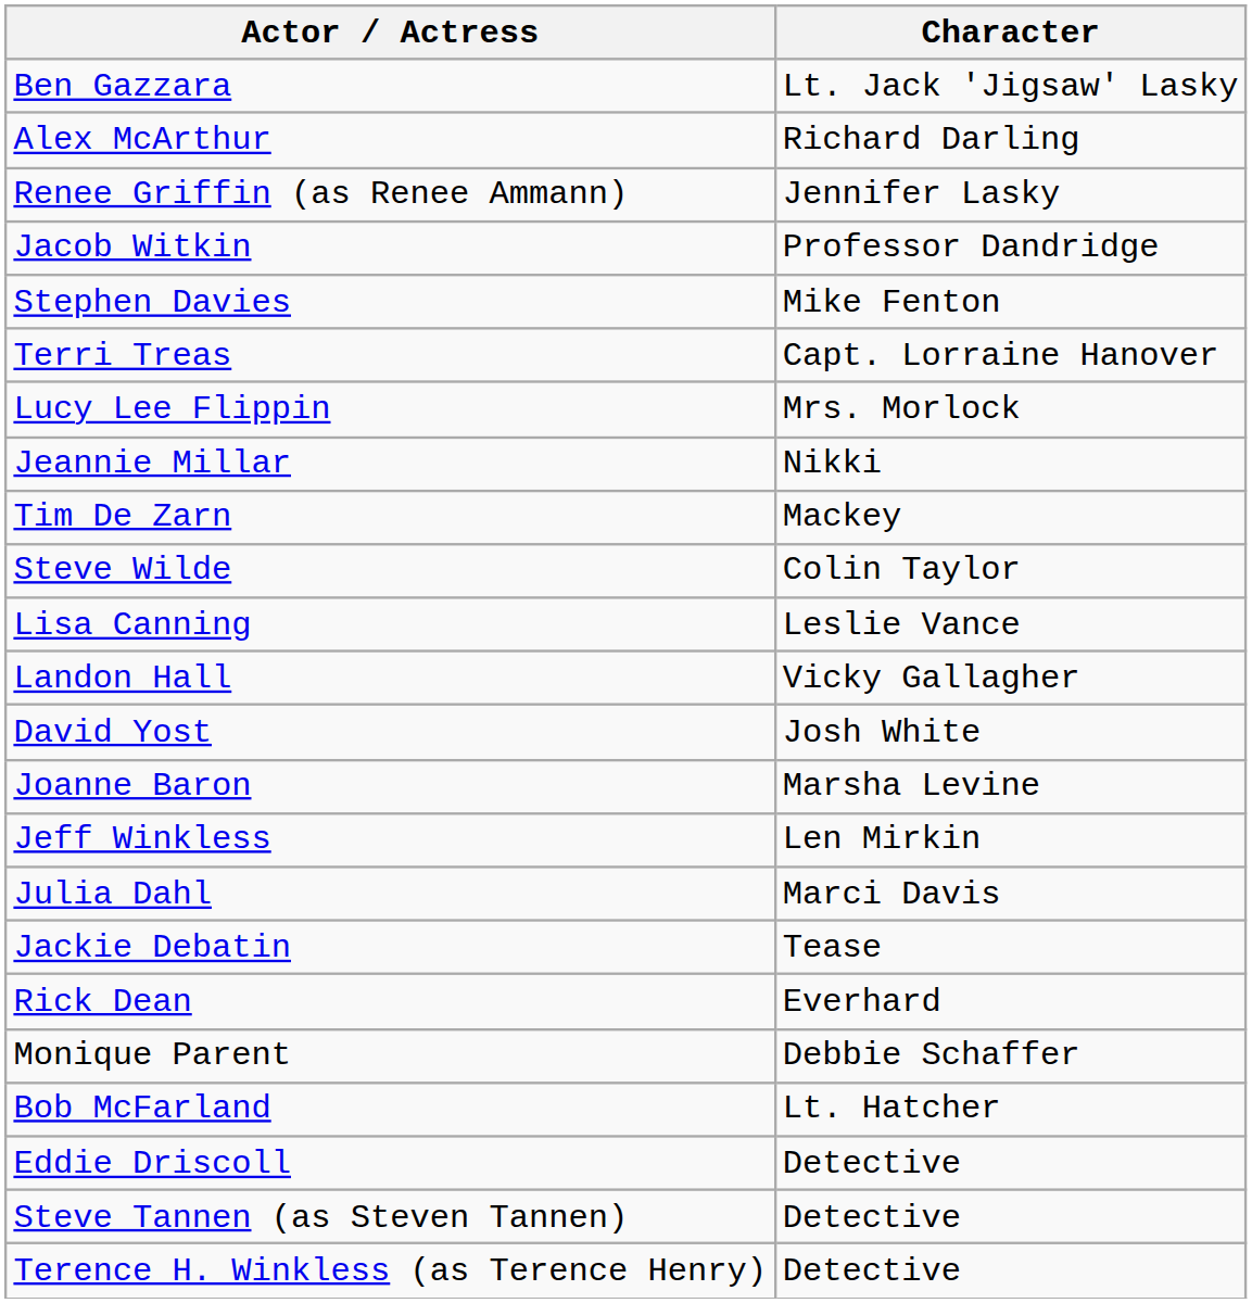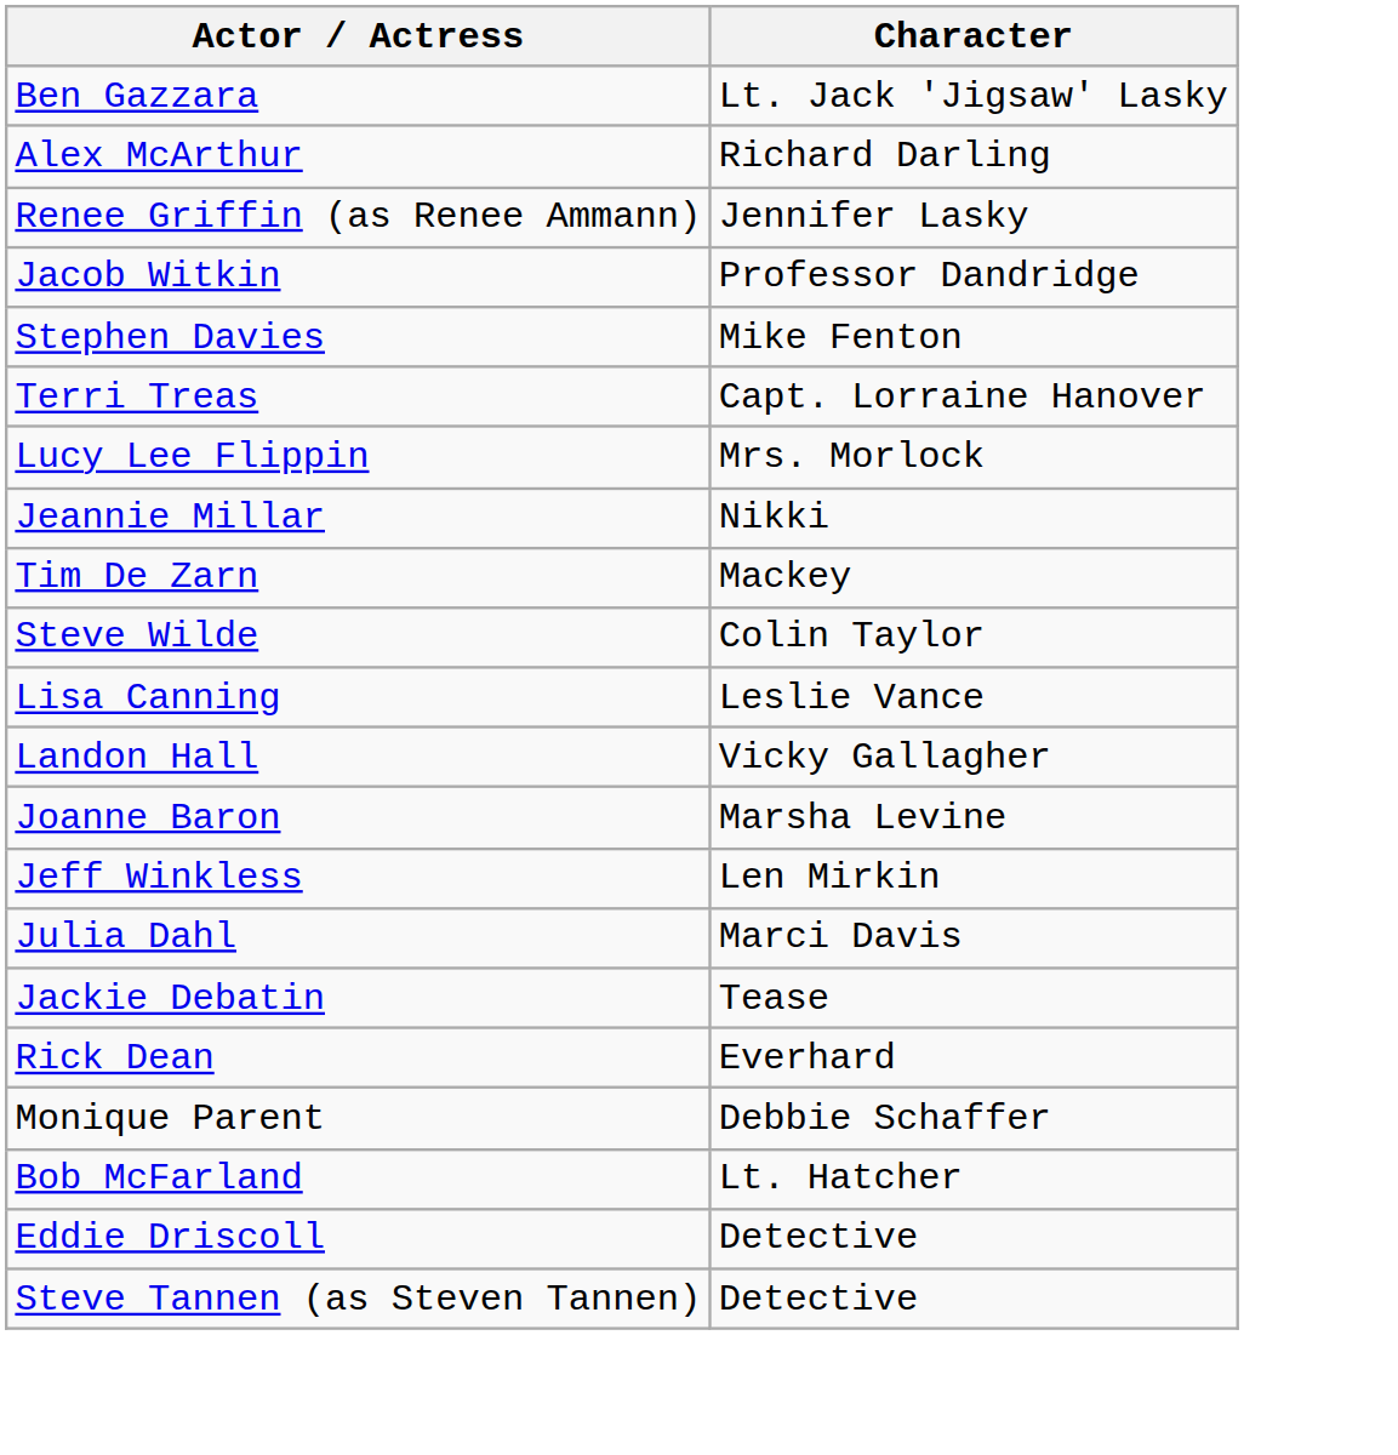- row: David Yost | Josh White
- row: Terence H. Winkless (as Terence Henry) | Detective
